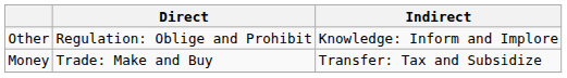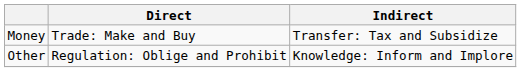rows swapped: Money <-> Other
